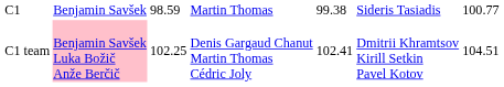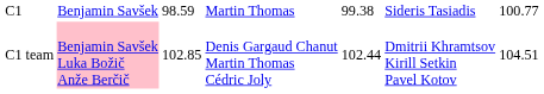C1 team | column 3: 102.25 -> 102.85
C1 team | column 5: 102.41 -> 102.44
